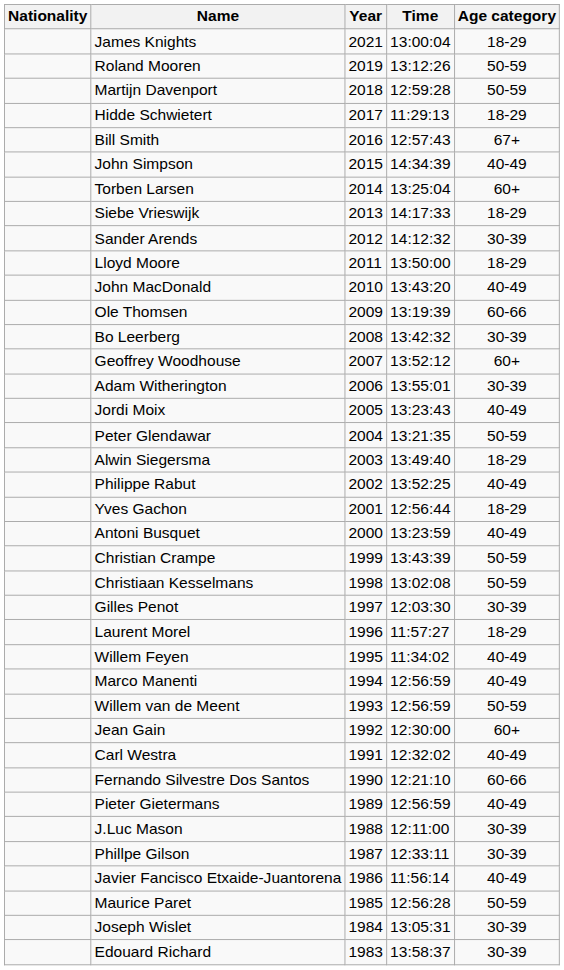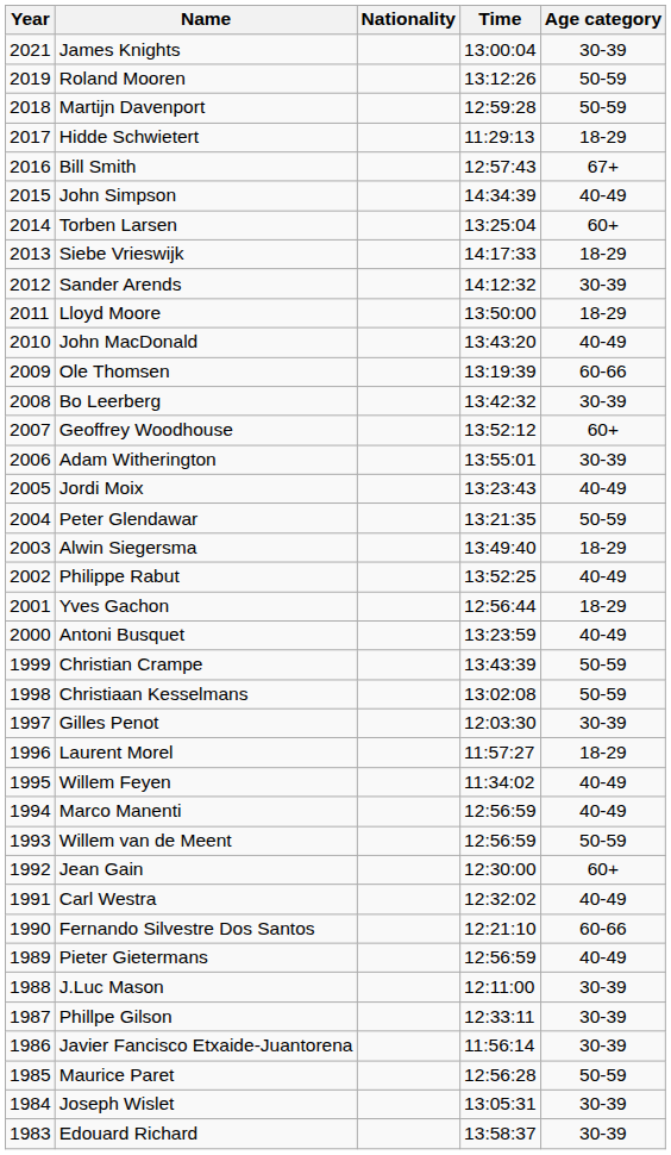columns swapped: Year <-> Nationality
James Knights | Age category: 18-29 -> 30-39
Javier Fancisco Etxaide-Juantorena | Age category: 40-49 -> 30-39
